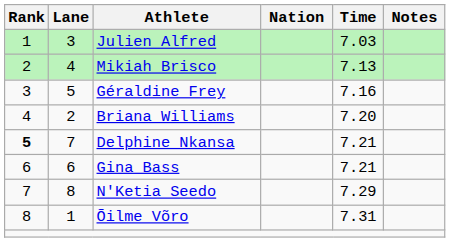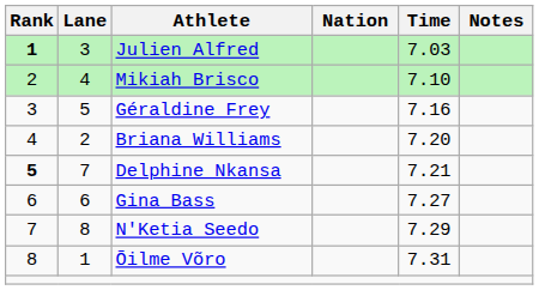Julien Alfred | Rank: normal -> bold
Mikiah Brisco | Time: 7.13 -> 7.10
Gina Bass | Time: 7.21 -> 7.27
